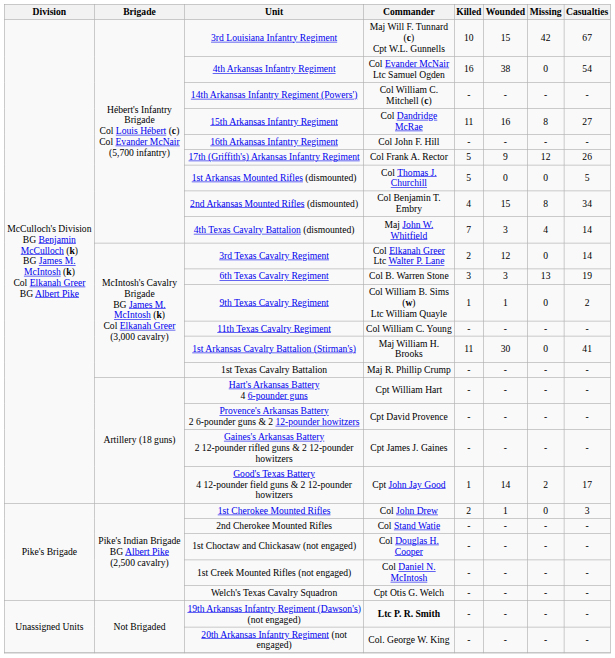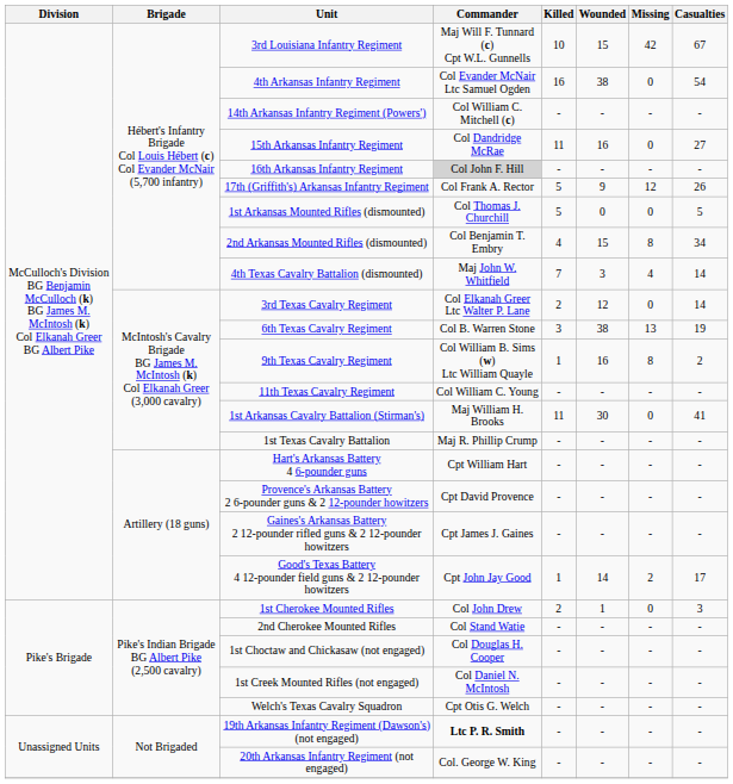15th Arkansas Infantry Regiment | Missing: 8 -> 0
16th Arkansas Infantry Regiment | Commander: no background -> lightgrey background
6th Texas Cavalry Regiment | Wounded: 3 -> 38
9th Texas Cavalry Regiment | Wounded: 1 -> 16
9th Texas Cavalry Regiment | Missing: 0 -> 8
